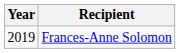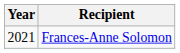Frances-Anne Solomon | Year: 2019 -> 2021
